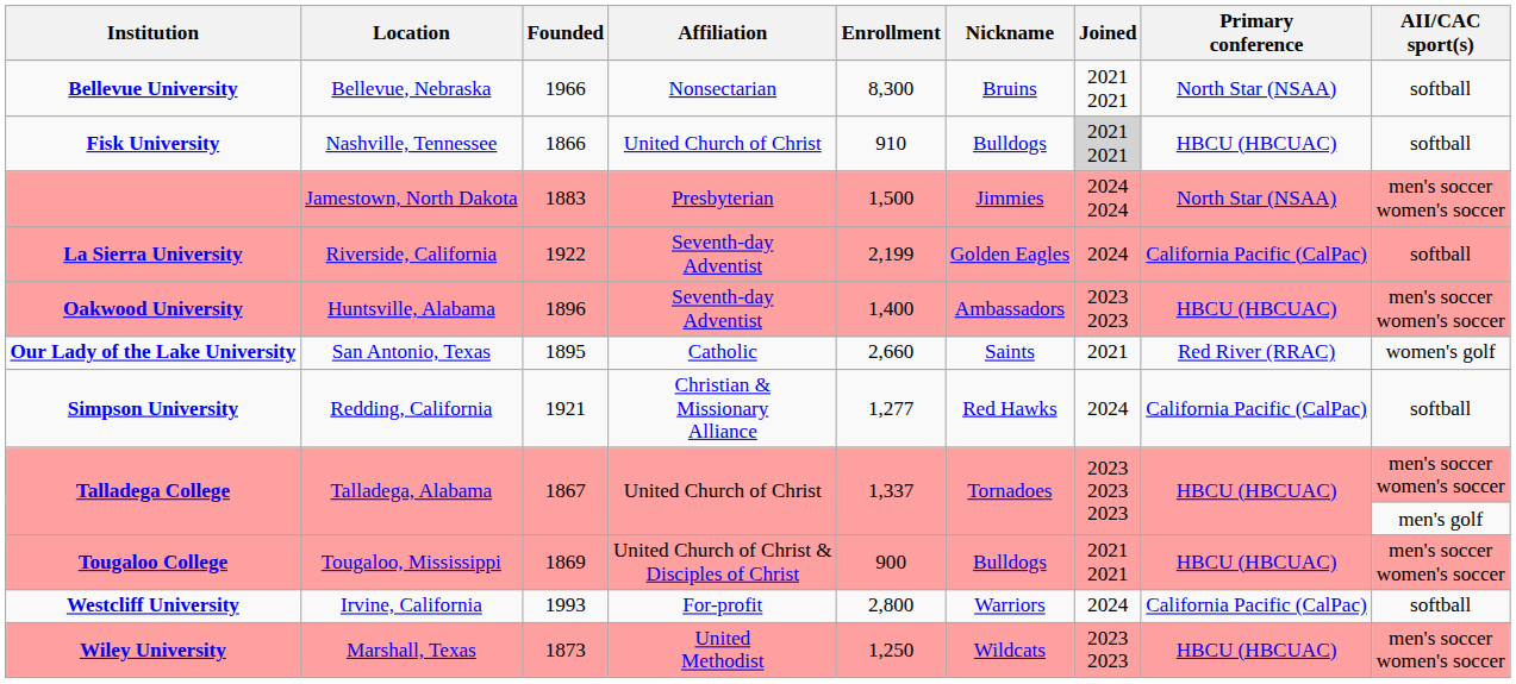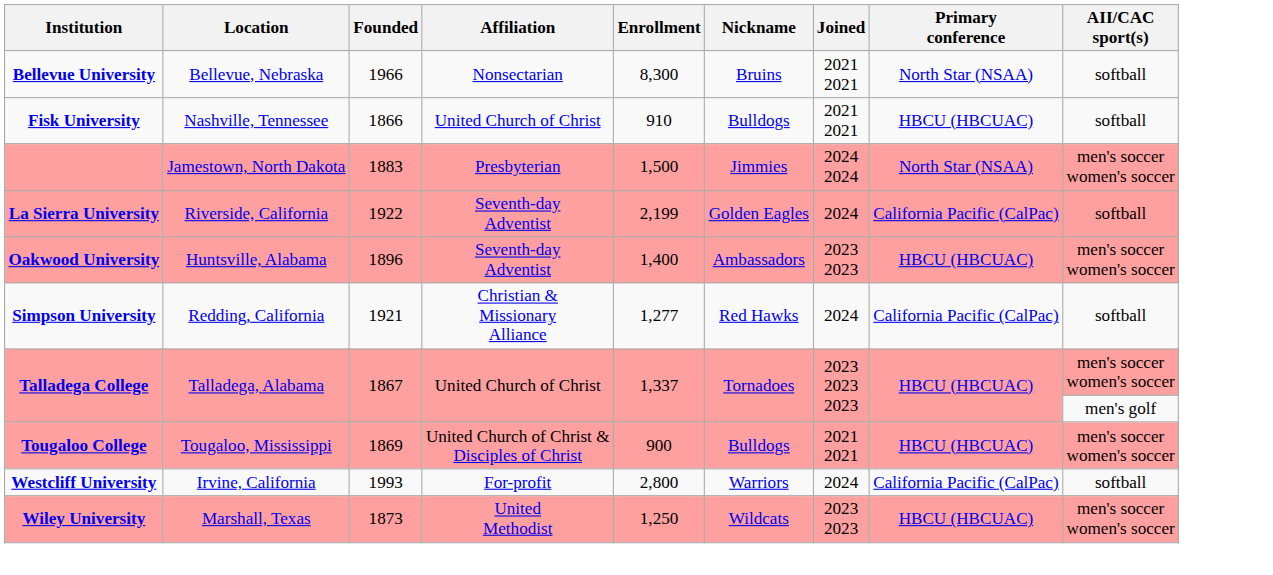Fisk University | Joined: lightgrey background -> no background
- row: Our Lady of the Lake University | San Antonio, Texas | 1895 | Catholic | 2,660 | Saints | 2021 | Red River (RRAC) | women's golf
